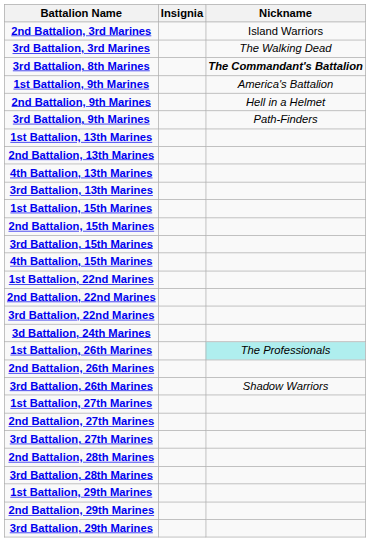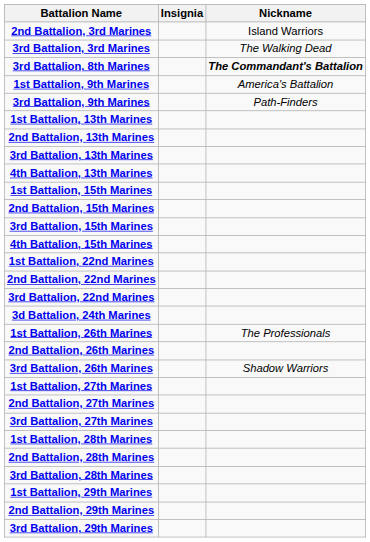- row: 2nd Battalion, 9th Marines | Hell in a Helmet
rows swapped: 3rd Battalion, 13th Marines <-> 4th Battalion, 13th Marines
1st Battalion, 26th Marines | Nickname: paleturquoise background -> no background
+ row: 1st Battalion, 28th Marines
